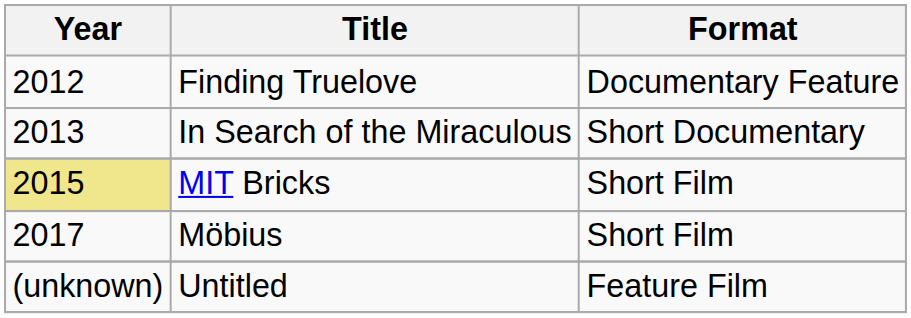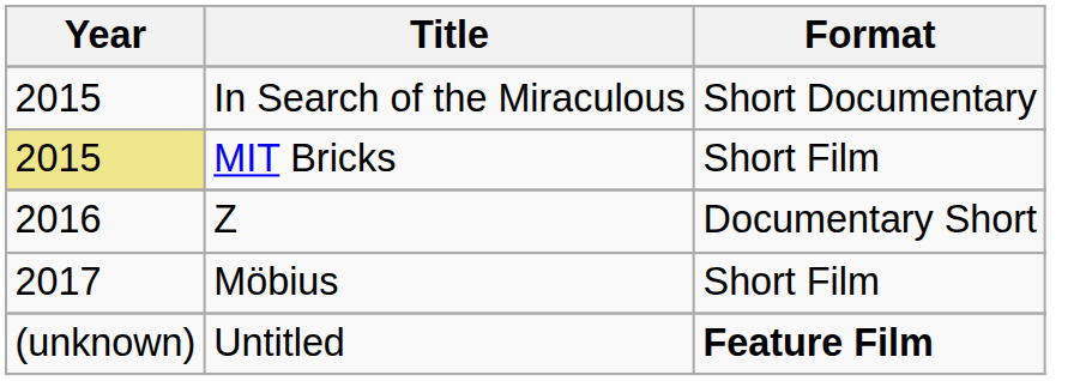- row: 2012 | Finding Truelove | Documentary Feature
In Search of the Miraculous | Year: 2013 -> 2015
+ row: 2016 | Z | Documentary Short
Untitled | Format: normal -> bold
